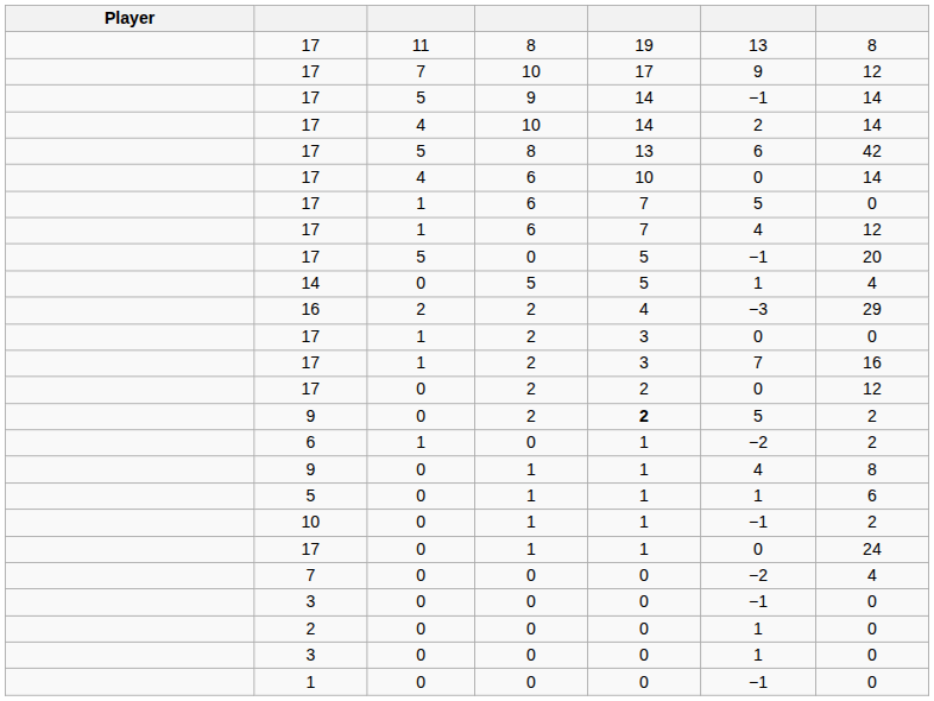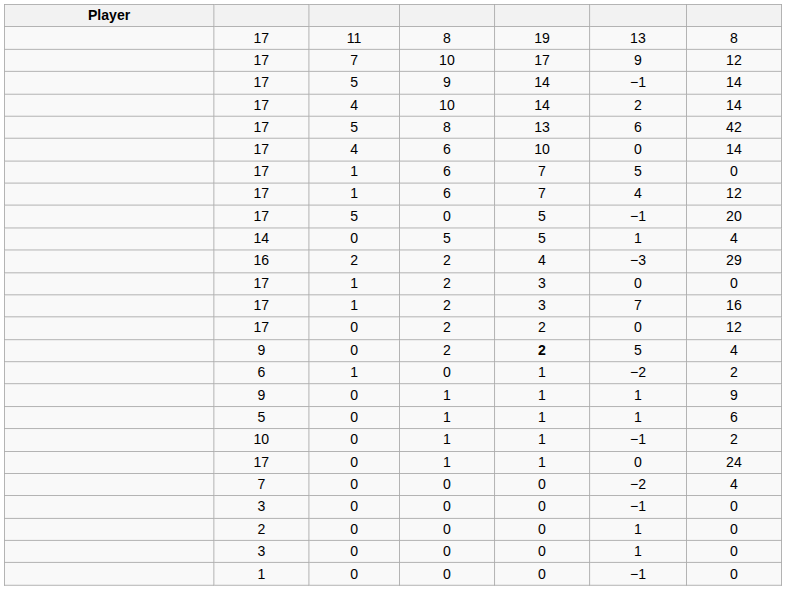9 / 2 | column 7: 2 -> 4
9 / 1 | column 6: 4 -> 1
9 / 1 | column 7: 8 -> 9
